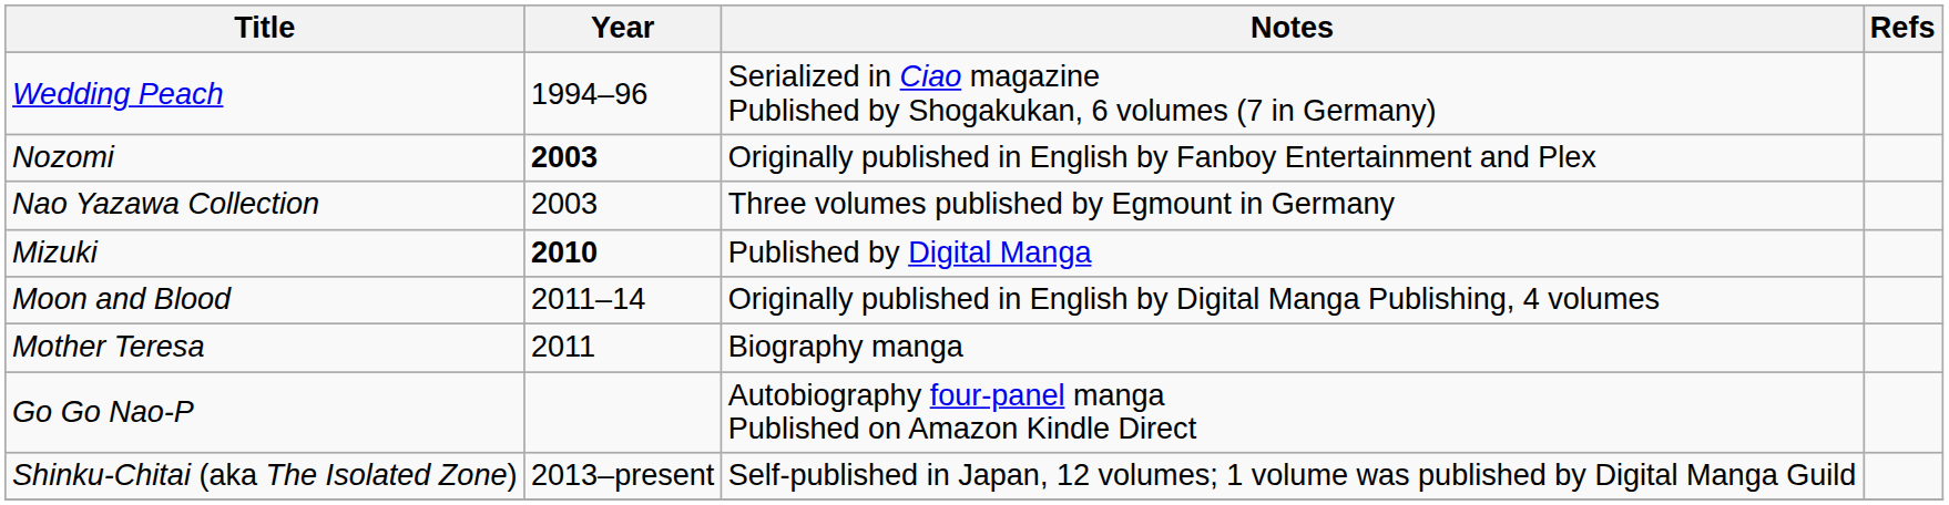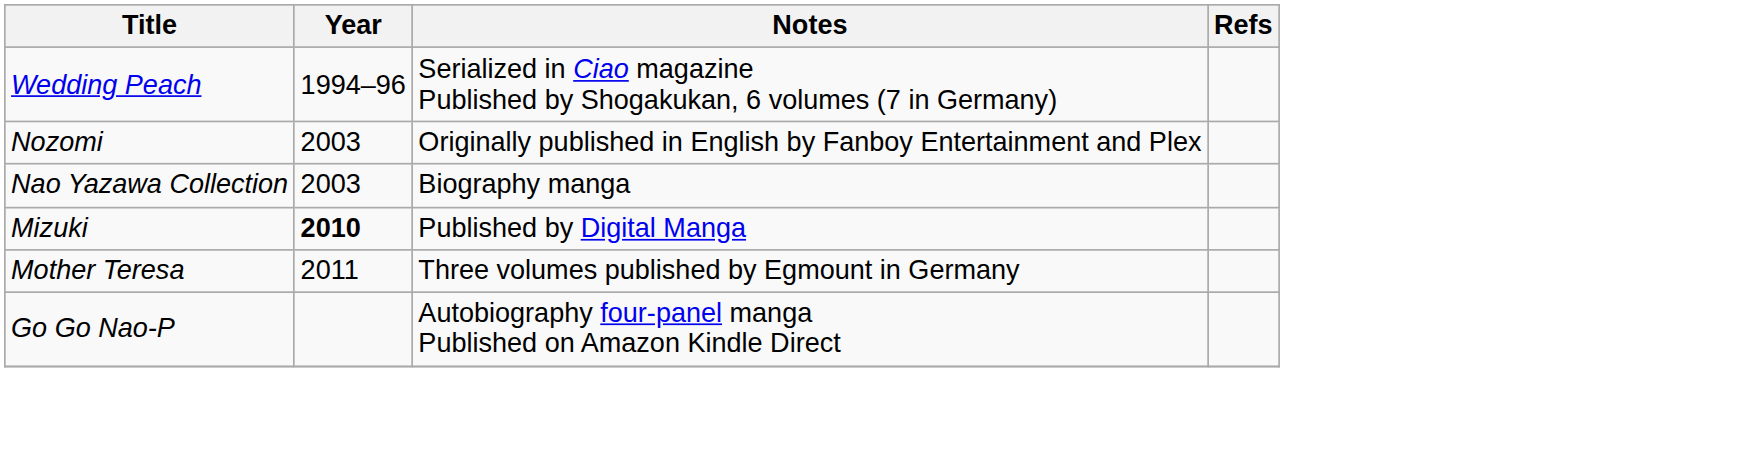Nozomi | Year: bold -> normal
Nao Yazawa Collection | Notes: Three volumes published by Egmount in Germany -> Biography manga
- row: Moon and Blood | 2011–14 | Originally published in English by Digital Manga Publishing, 4 volumes
Mother Teresa | Notes: Biography manga -> Three volumes published by Egmount in Germany
- row: Shinku-Chitai (aka The Isolated Zone) | 2013–present | Self-published in Japan, 12 volumes; 1 volume was published by Digital Manga Guild
